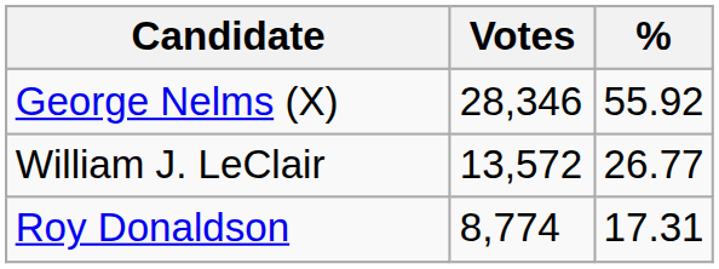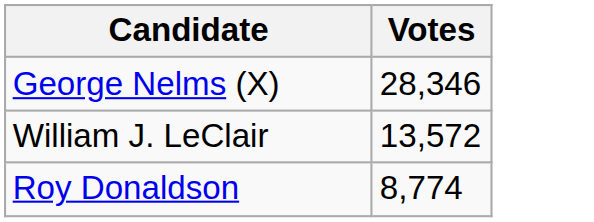- column: % | 55.92 | 26.77 | 17.31
